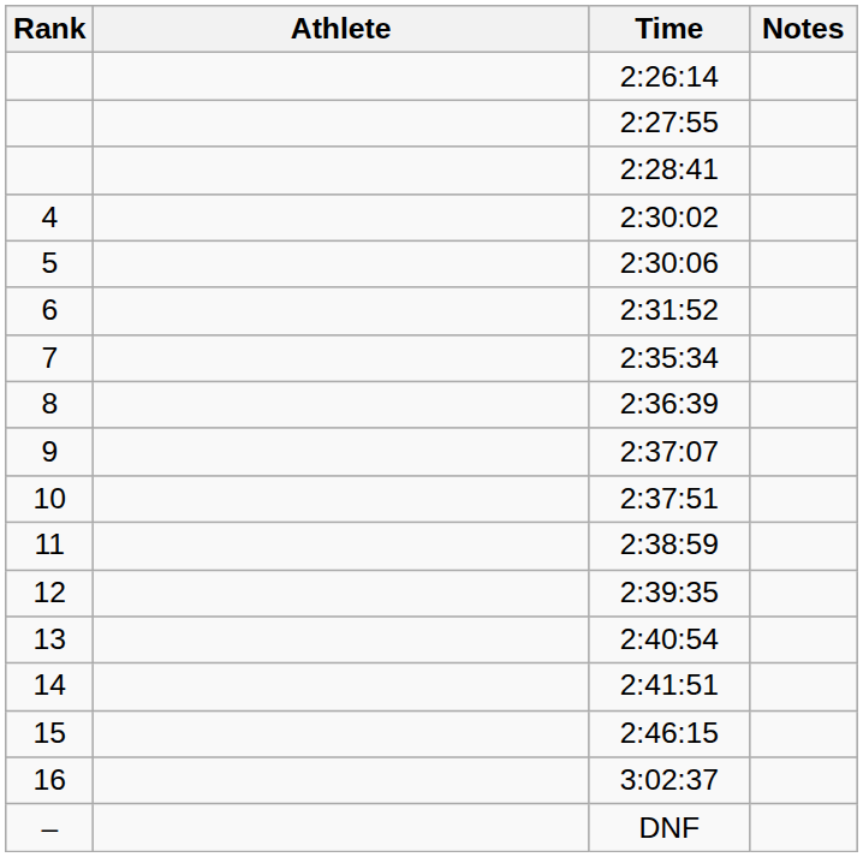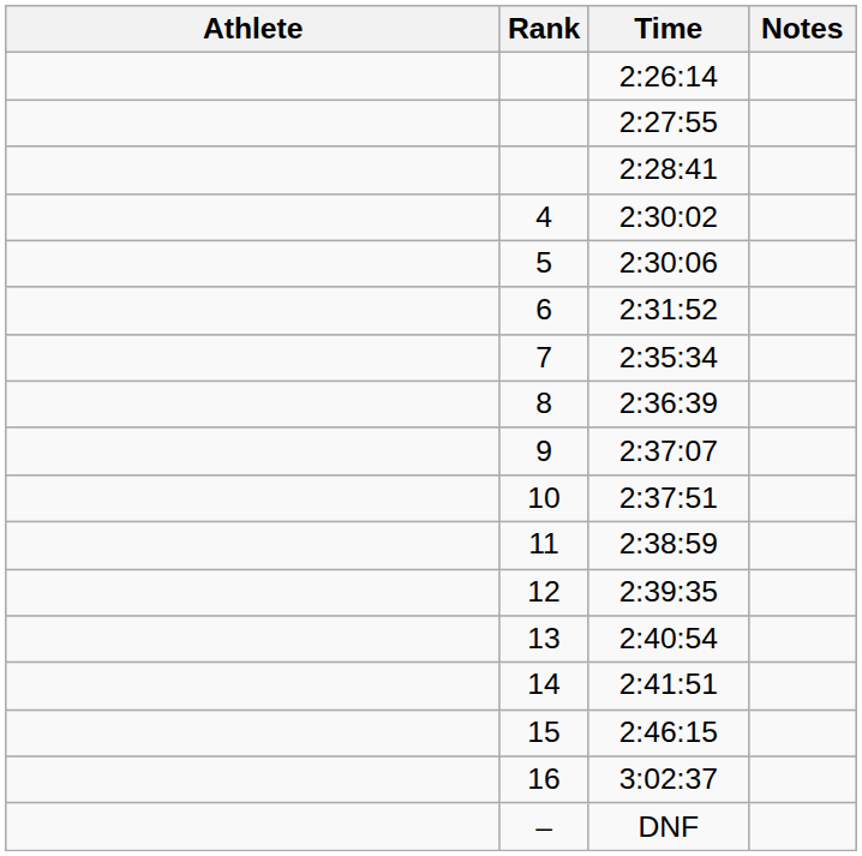columns swapped: Rank <-> Athlete
